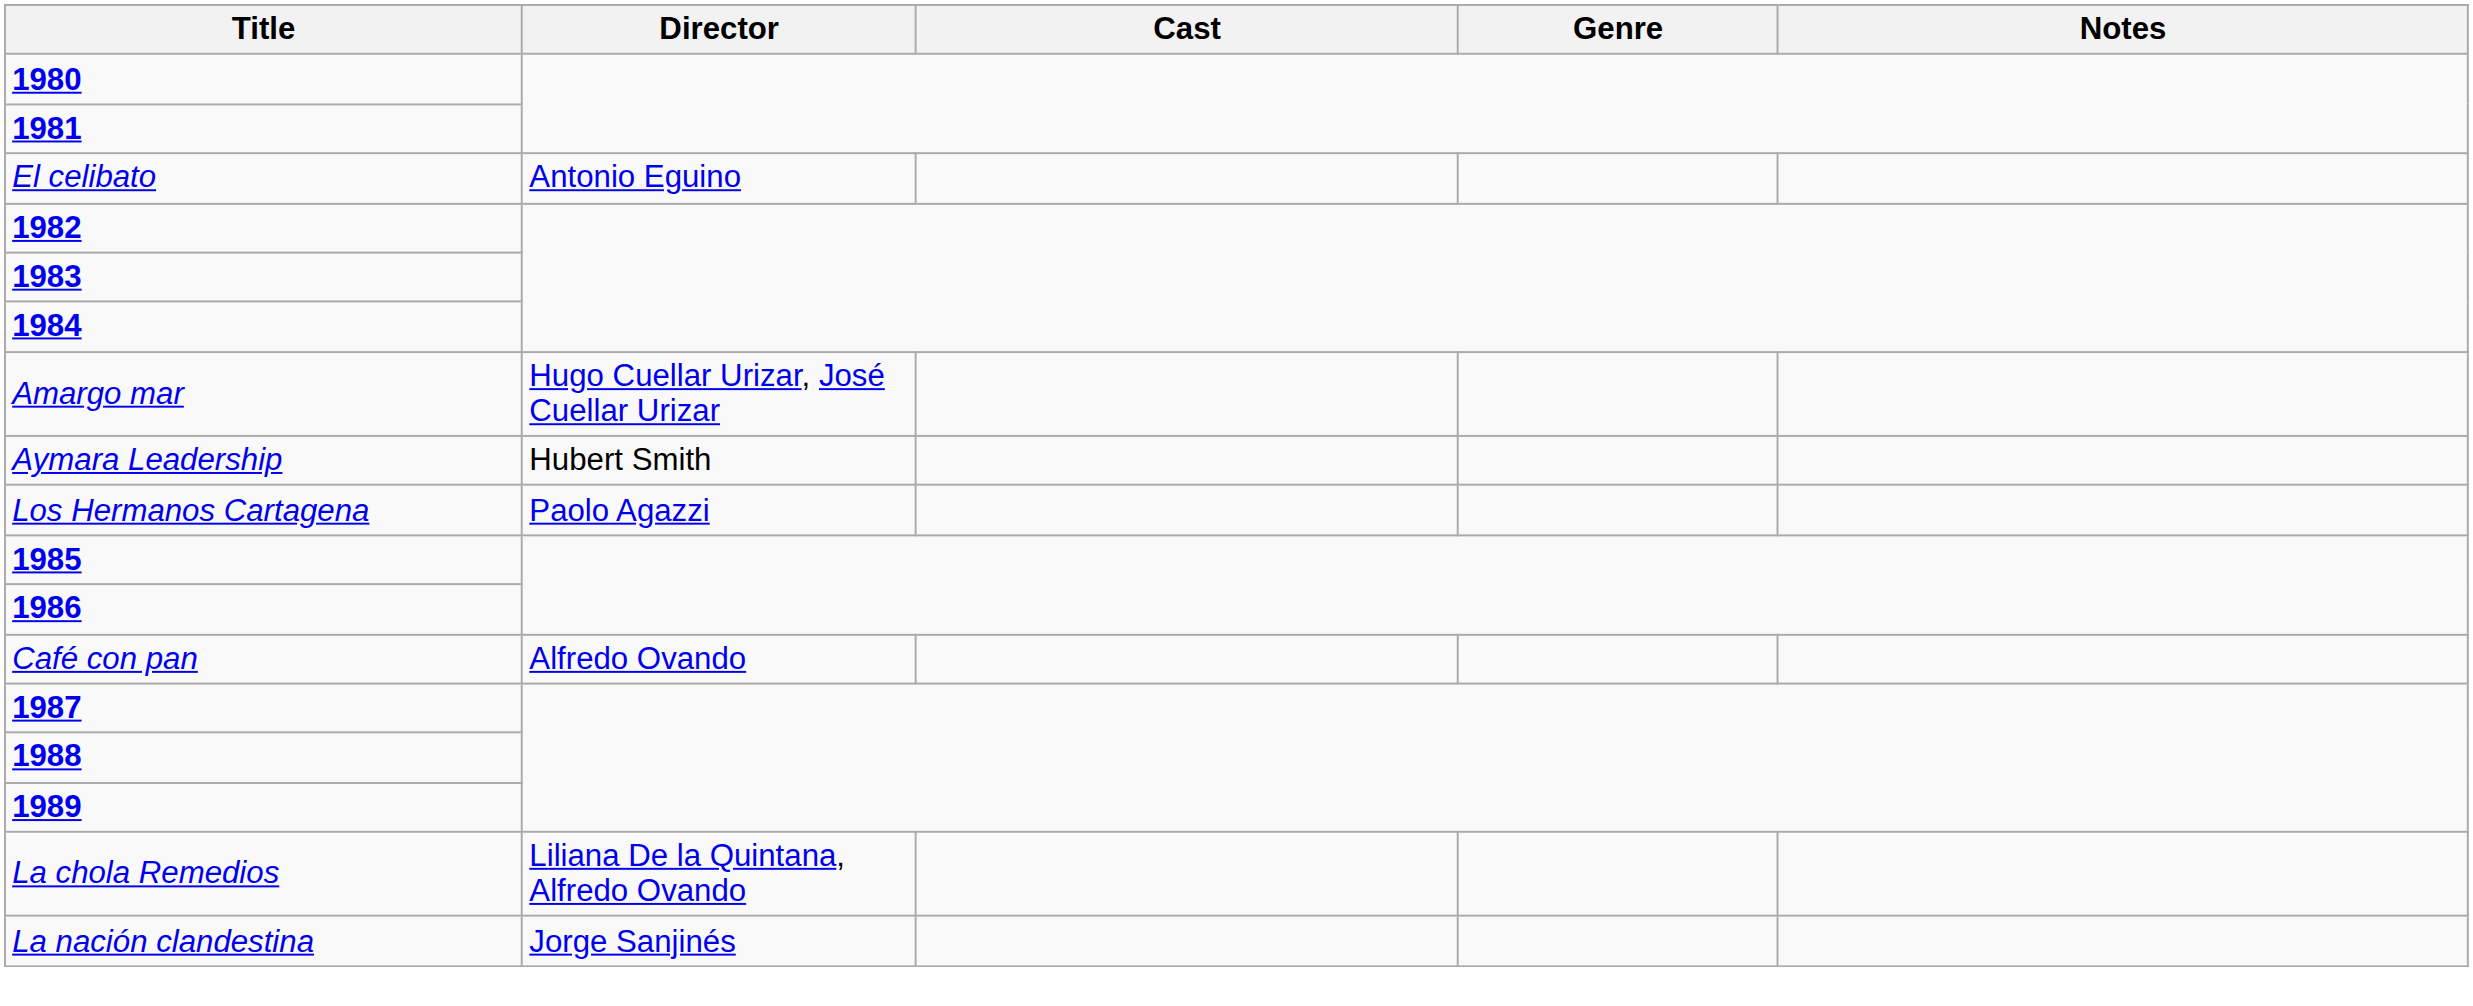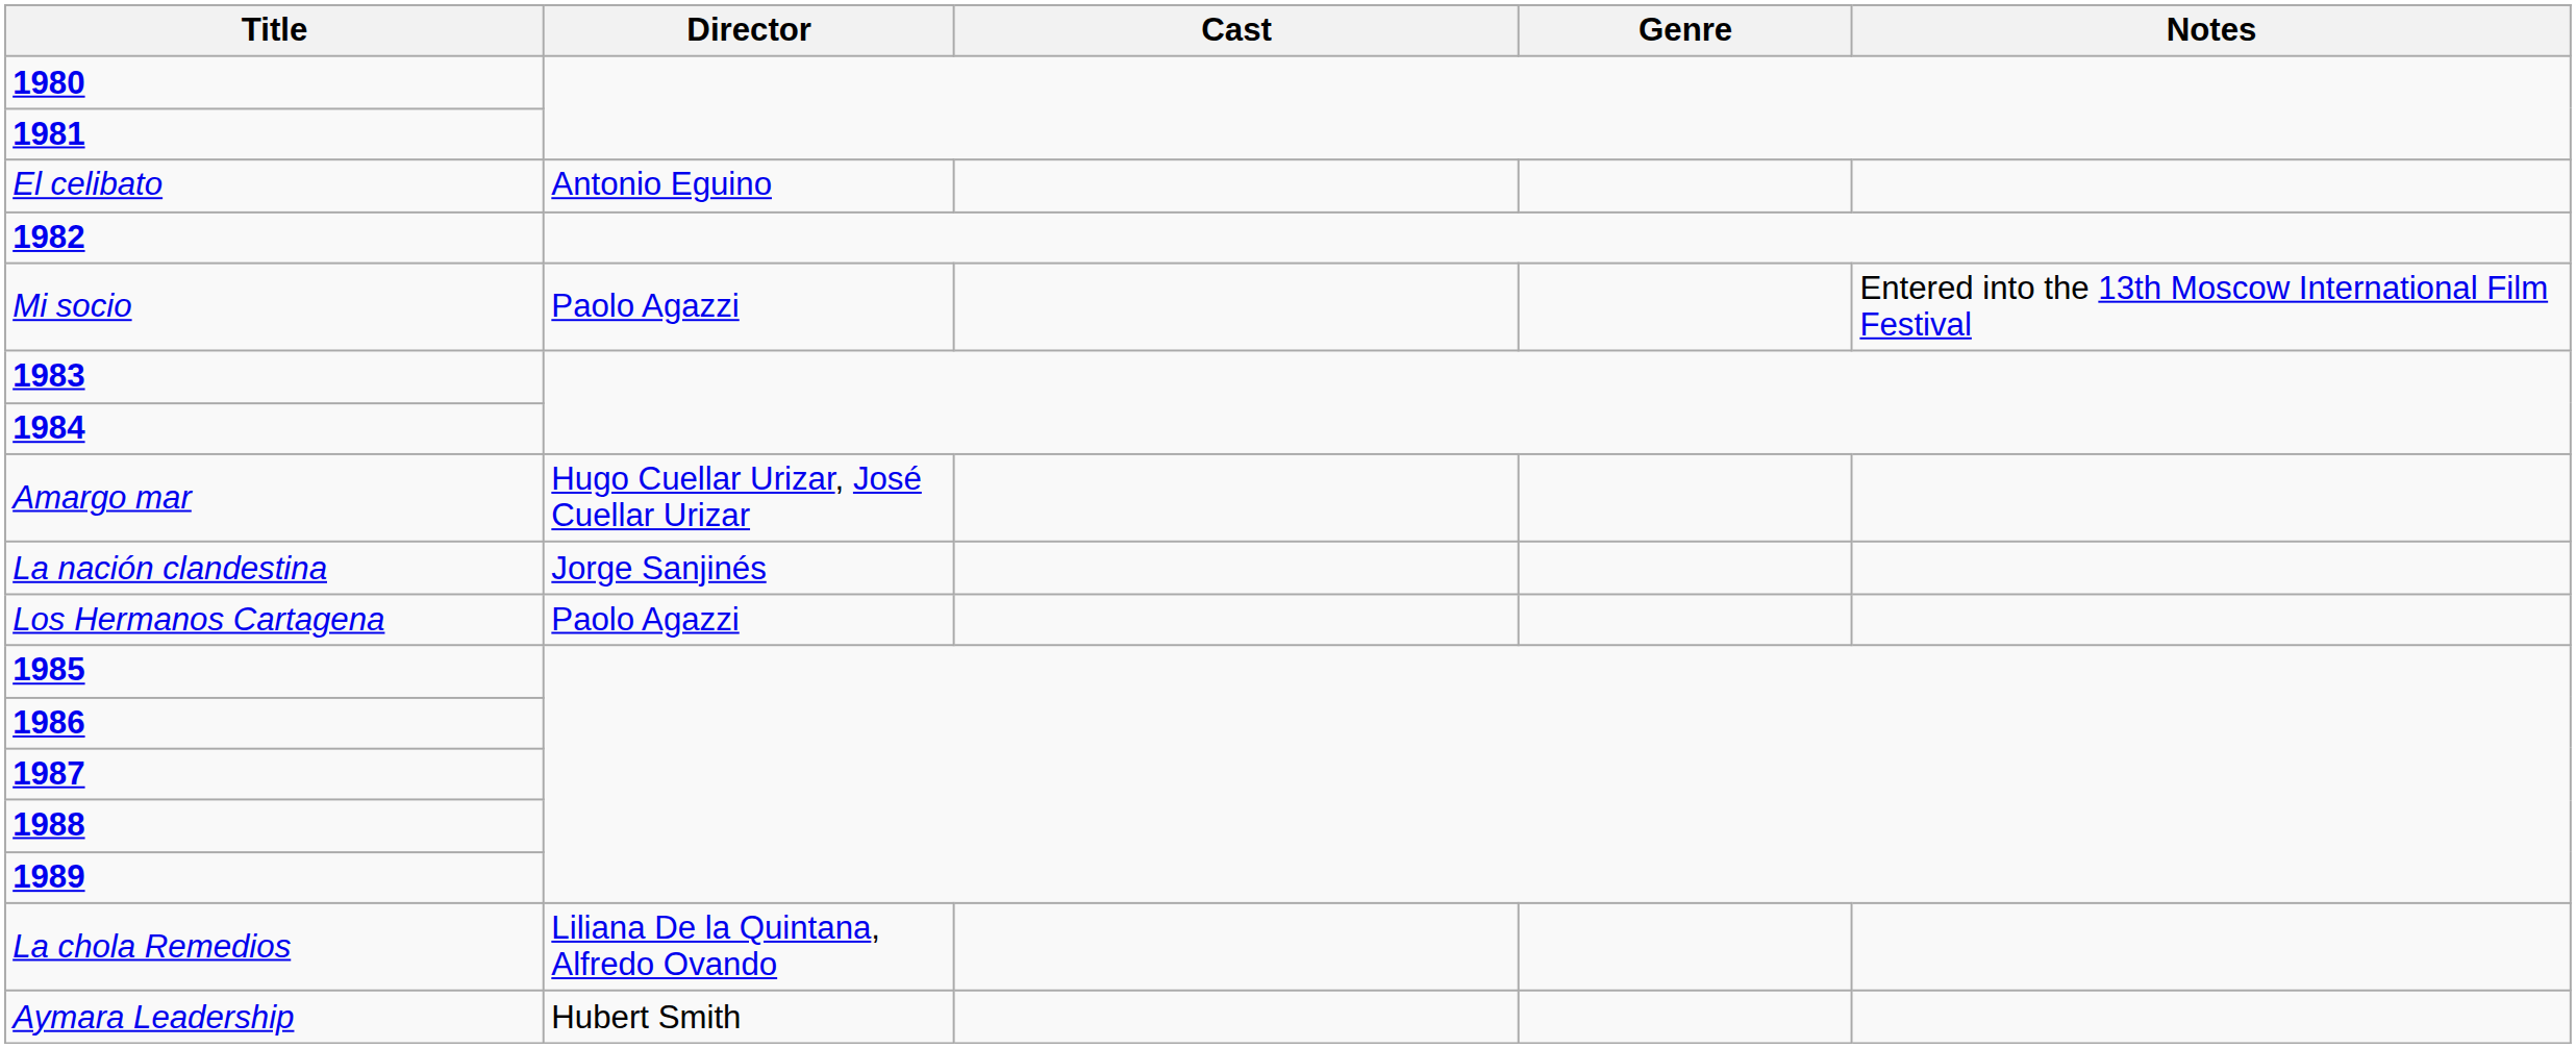+ row: Mi socio | Paolo Agazzi | Entered into the 13th Moscow International Film Festival
rows swapped: Aymara Leadership <-> La nación clandestina
- row: Café con pan | Alfredo Ovando
